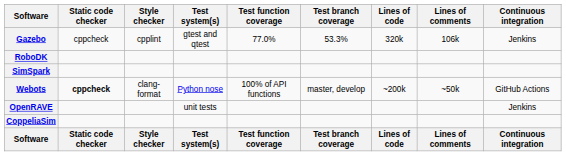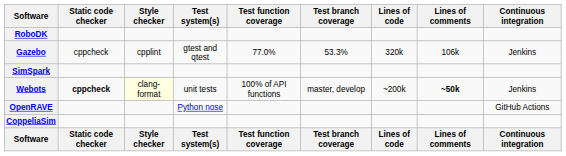rows swapped: Gazebo <-> RoboDK
Webots | Style checker: no background -> lightyellow background
Webots | Test system(s): Python nose -> unit tests
Webots | Lines of comments: normal -> bold
Webots | Continuous integration: GitHub Actions -> Jenkins
OpenRAVE | Test system(s): unit tests -> Python nose
OpenRAVE | Continuous integration: Jenkins -> GitHub Actions
